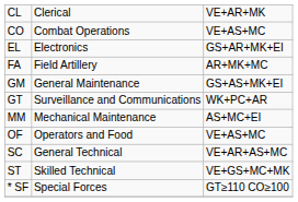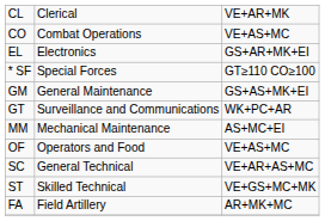rows swapped: FA <-> * SF
